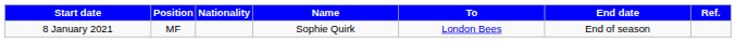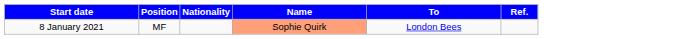- column: End date | End of season
8 January 2021 | Name: no background -> lightsalmon background
